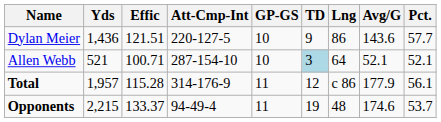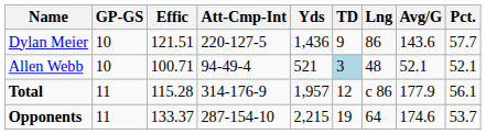columns swapped: GP-GS <-> Yds
Allen Webb | Att-Cmp-Int: 287-154-10 -> 94-49-4
Allen Webb | Lng: 64 -> 48
Opponents | Att-Cmp-Int: 94-49-4 -> 287-154-10
Opponents | Lng: 48 -> 64
